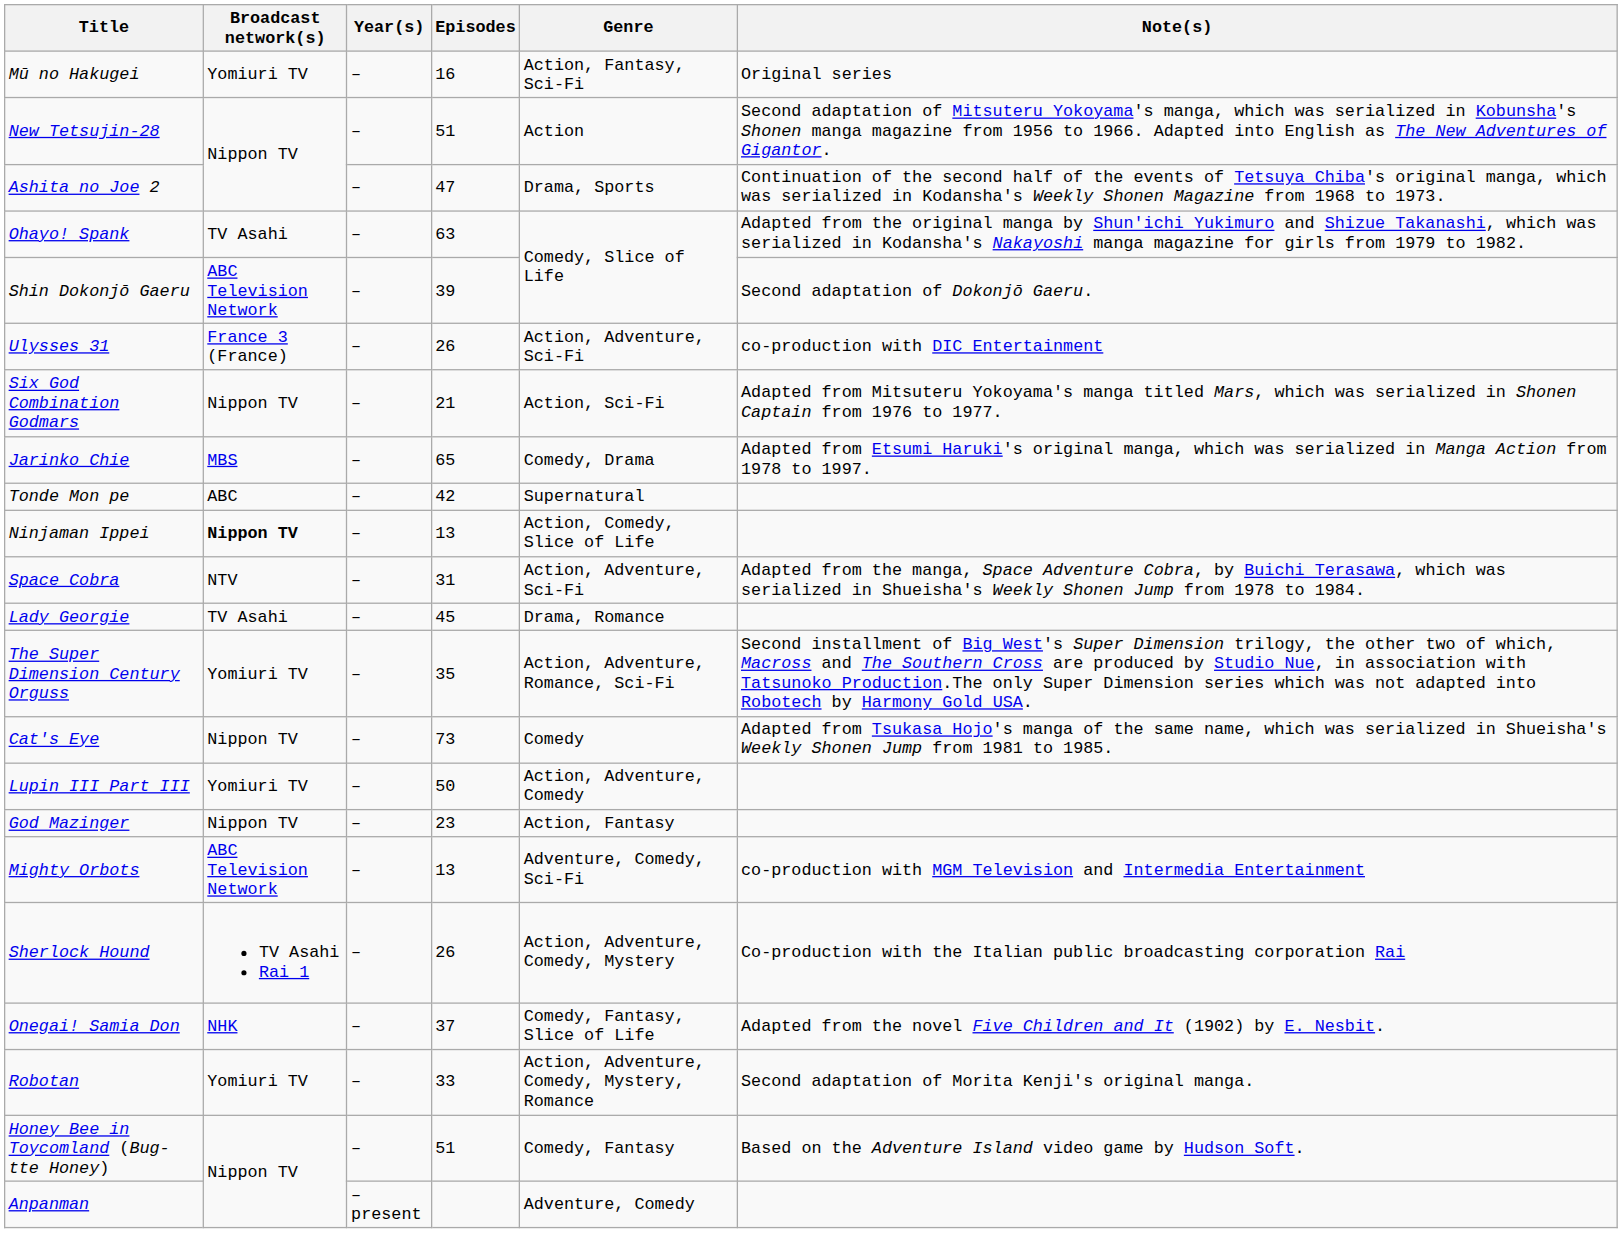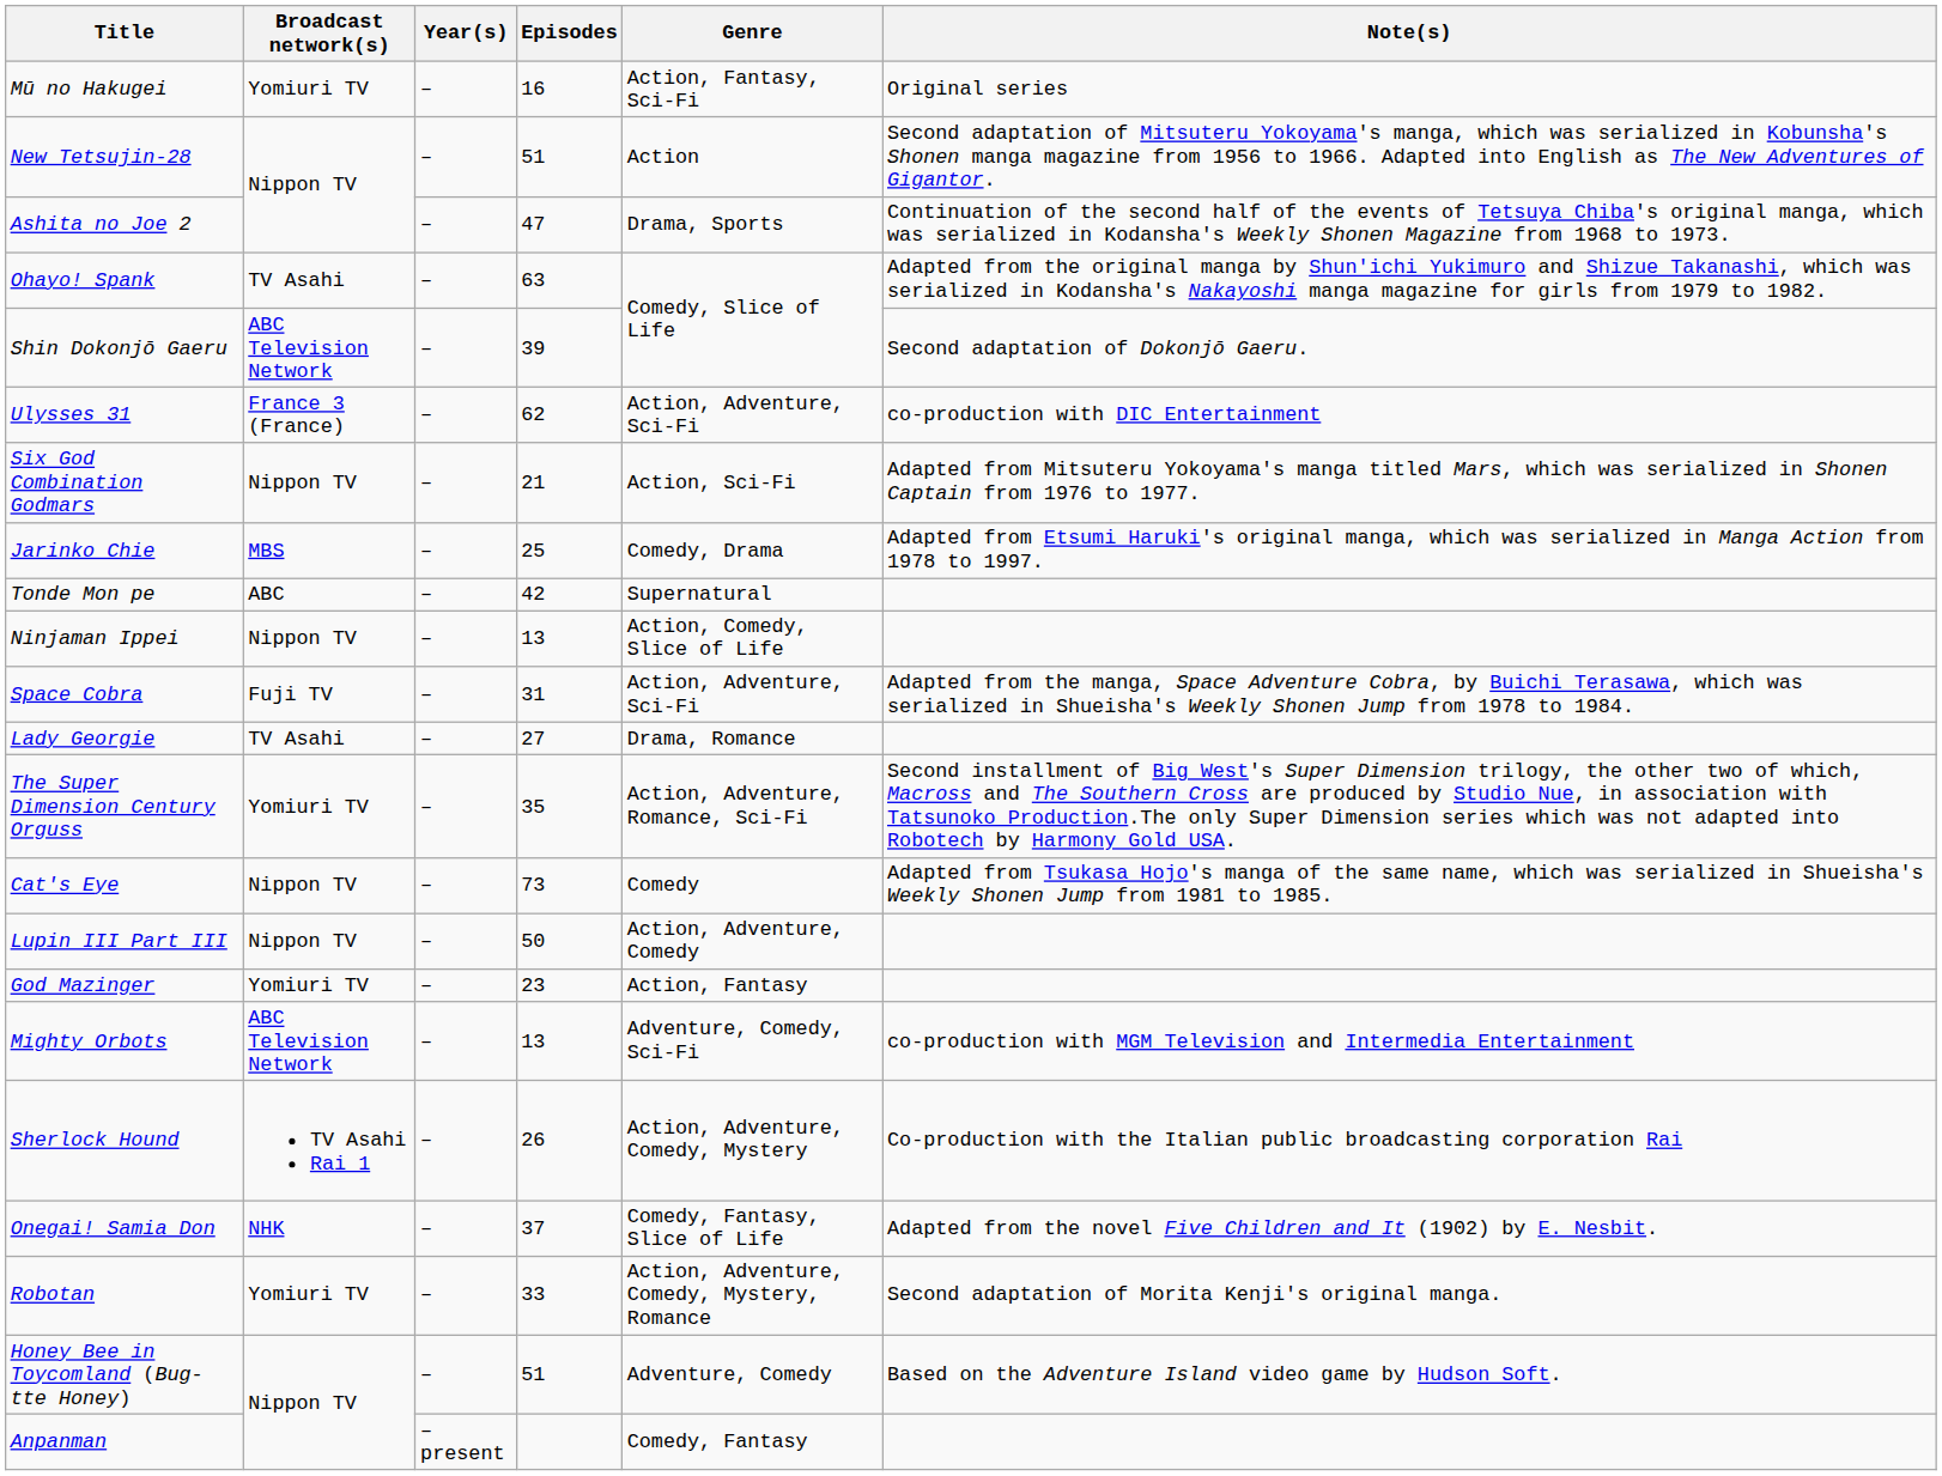Ulysses 31 | Episodes: 26 -> 62
Jarinko Chie | Episodes: 65 -> 25
Ninjaman Ippei | Broadcast network(s): bold -> normal
Space Cobra | Broadcast network(s): NTV -> Fuji TV
Lady Georgie | Episodes: 45 -> 27
Lupin III Part III | Broadcast network(s): Yomiuri TV -> Nippon TV
God Mazinger | Broadcast network(s): Nippon TV -> Yomiuri TV
Honey Bee in Toycomland (Bug-tte Honey) | Genre: Comedy, Fantasy -> Adventure, Comedy
Anpanman | Genre: Adventure, Comedy -> Comedy, Fantasy
